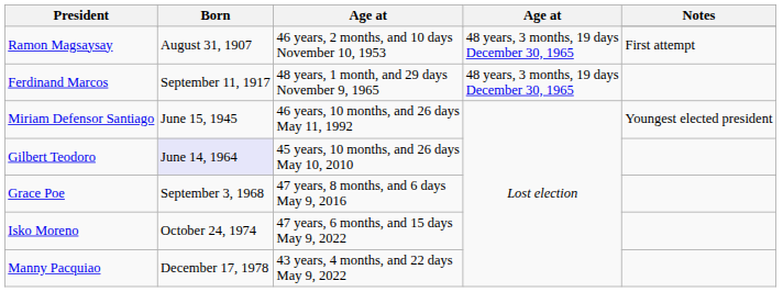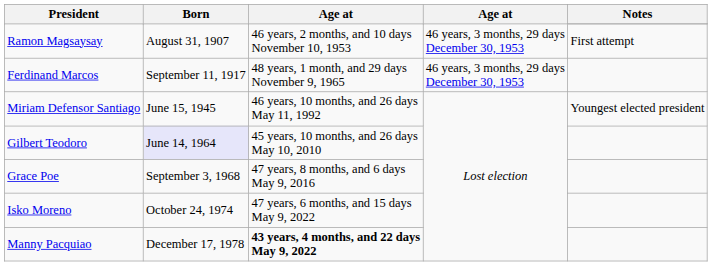Ramon Magsaysay | column 4: 48 years, 3 months, 19 days December 30, 1965 -> 46 years, 3 months, 29 days December 30, 1953
Ferdinand Marcos | column 4: 48 years, 3 months, 19 days December 30, 1965 -> 46 years, 3 months, 29 days December 30, 1953
Manny Pacquiao | column 3: normal -> bold
